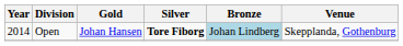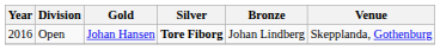Open | Year: 2014 -> 2016
Open | Bronze: lightblue background -> no background
